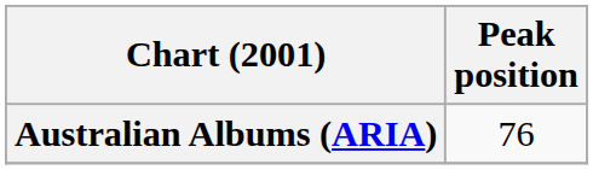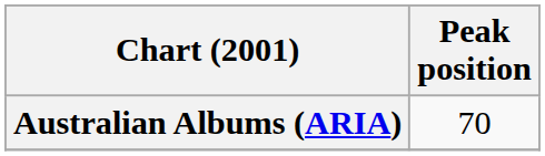Australian Albums (ARIA) | Peak position: 76 -> 70
